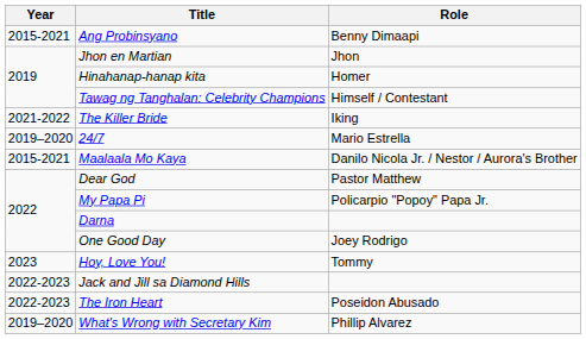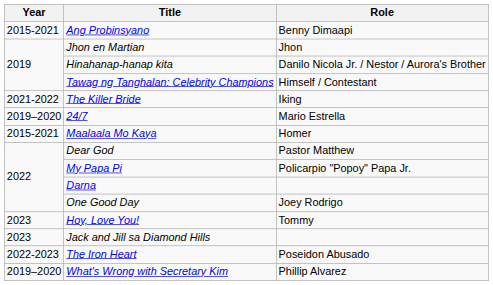Hinahanap-hanap kita | Role: Homer -> Danilo Nicola Jr. / Nestor / Aurora's Brother
Maalaala Mo Kaya | Role: Danilo Nicola Jr. / Nestor / Aurora's Brother -> Homer
Jack and Jill sa Diamond Hills | Year: 2022-2023 -> 2023
